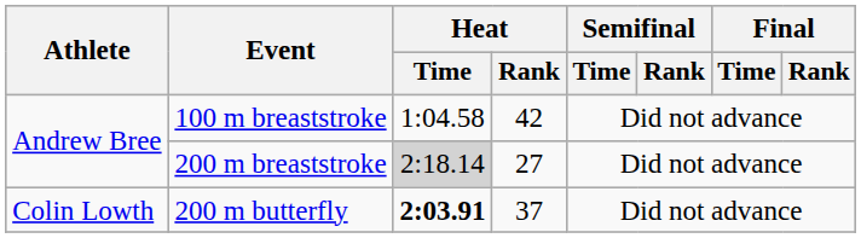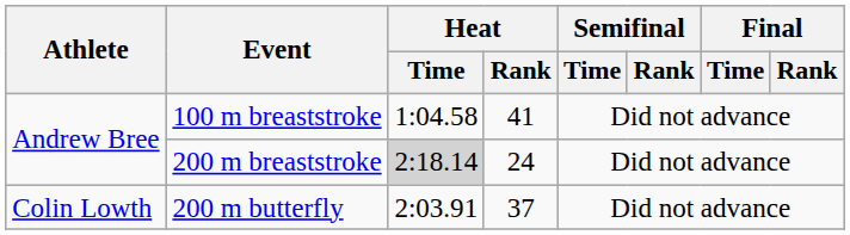100 m breaststroke | Heat / Rank: 42 -> 41
200 m breaststroke | Heat / Rank: 27 -> 24
200 m butterfly | Heat / Time: bold -> normal
